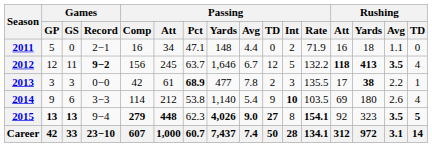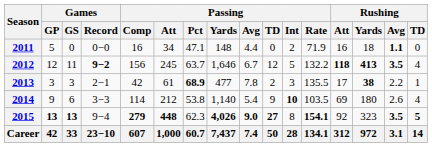2011 | Games / Record: 2−1 -> 0−0
2011 | Rushing / Avg: normal -> bold
2013 | Games / Record: 0−0 -> 2−1
